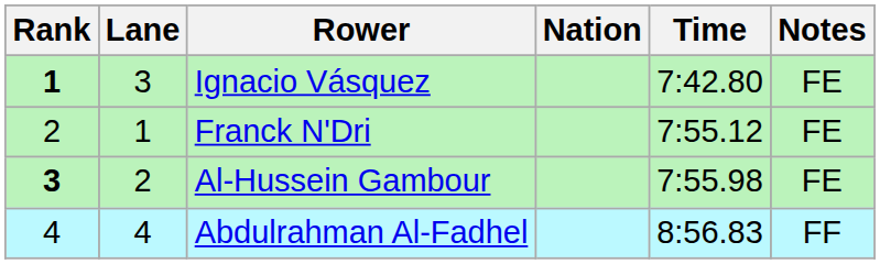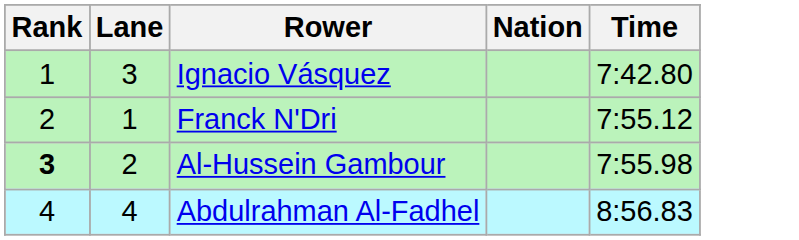- column: Notes | FE | FE | FE | FF
Ignacio Vásquez | Rank: bold -> normal
